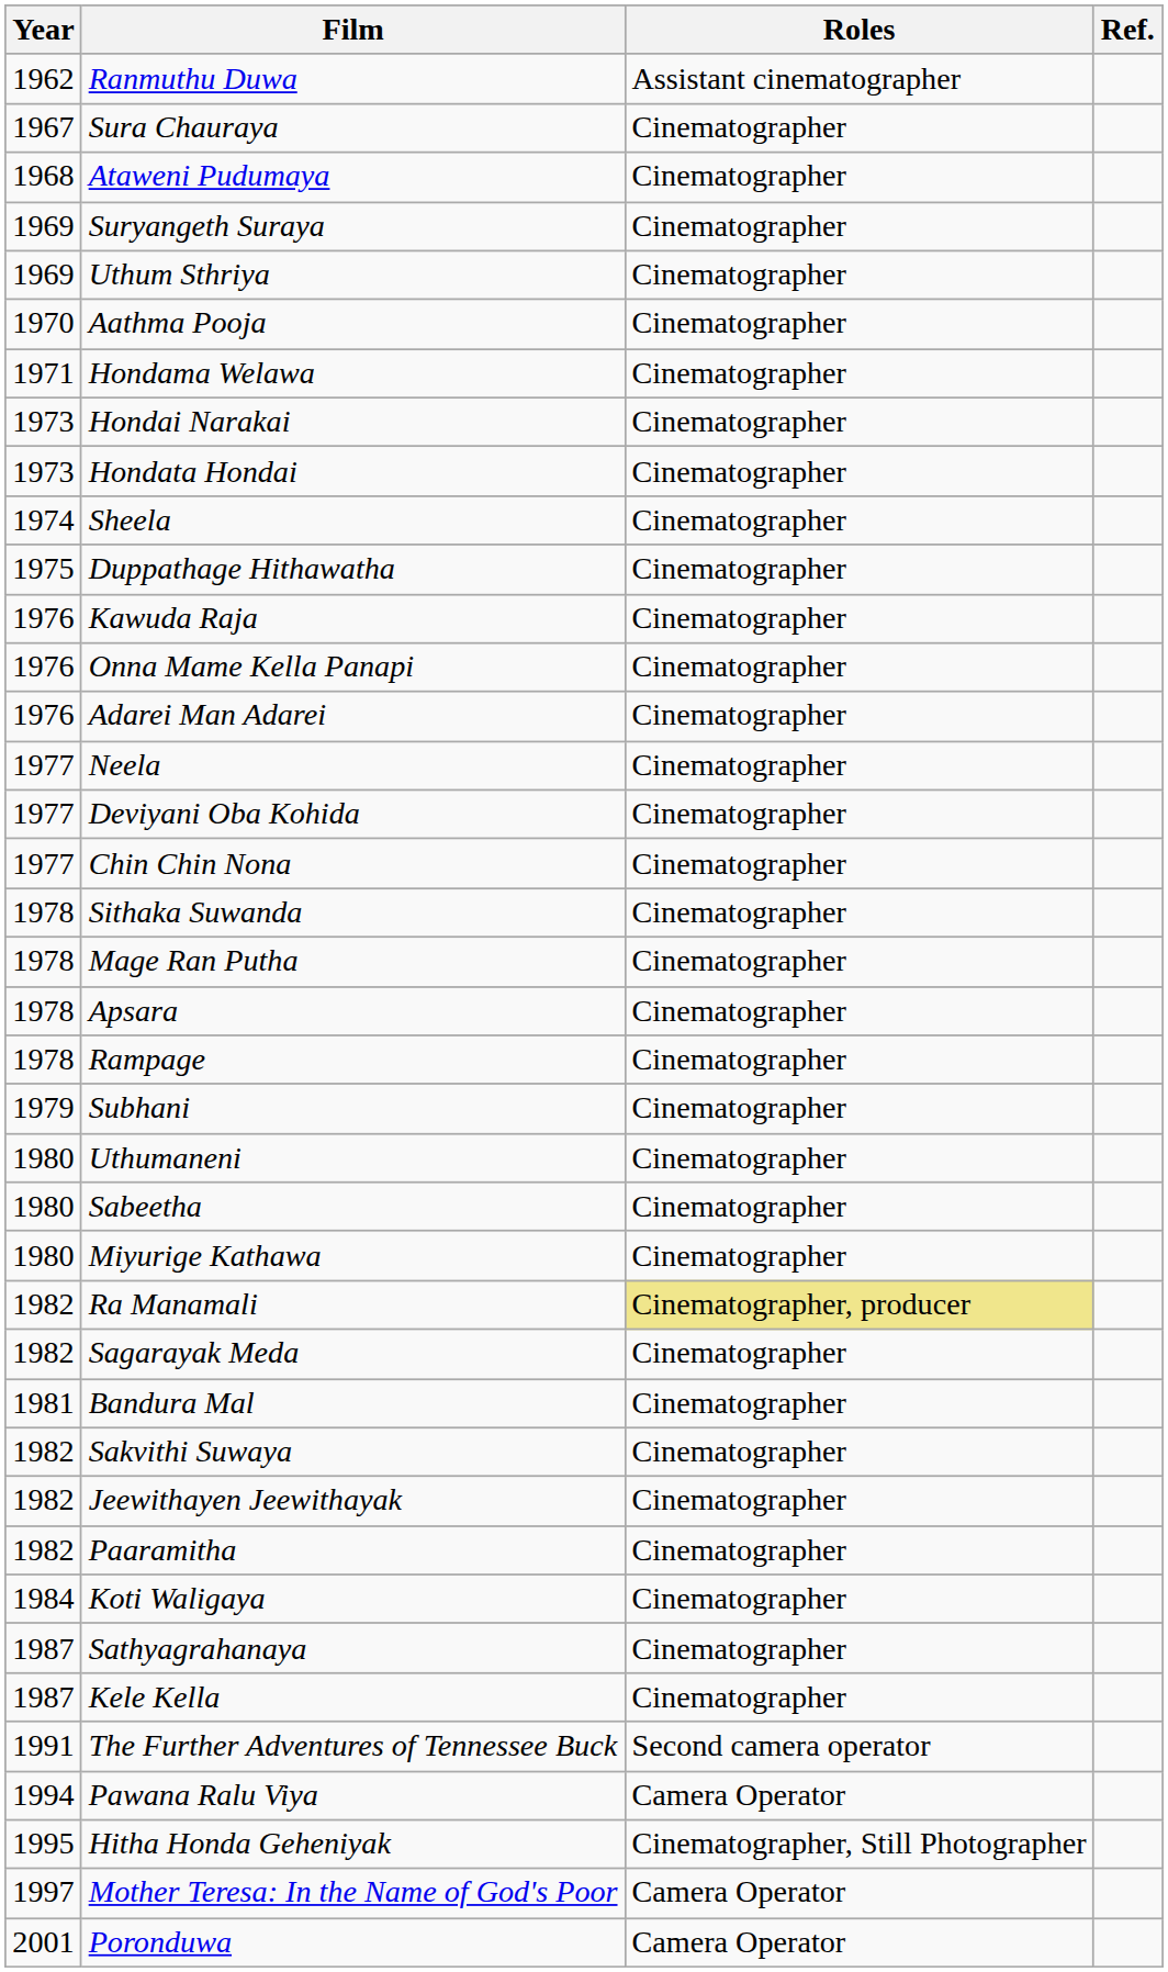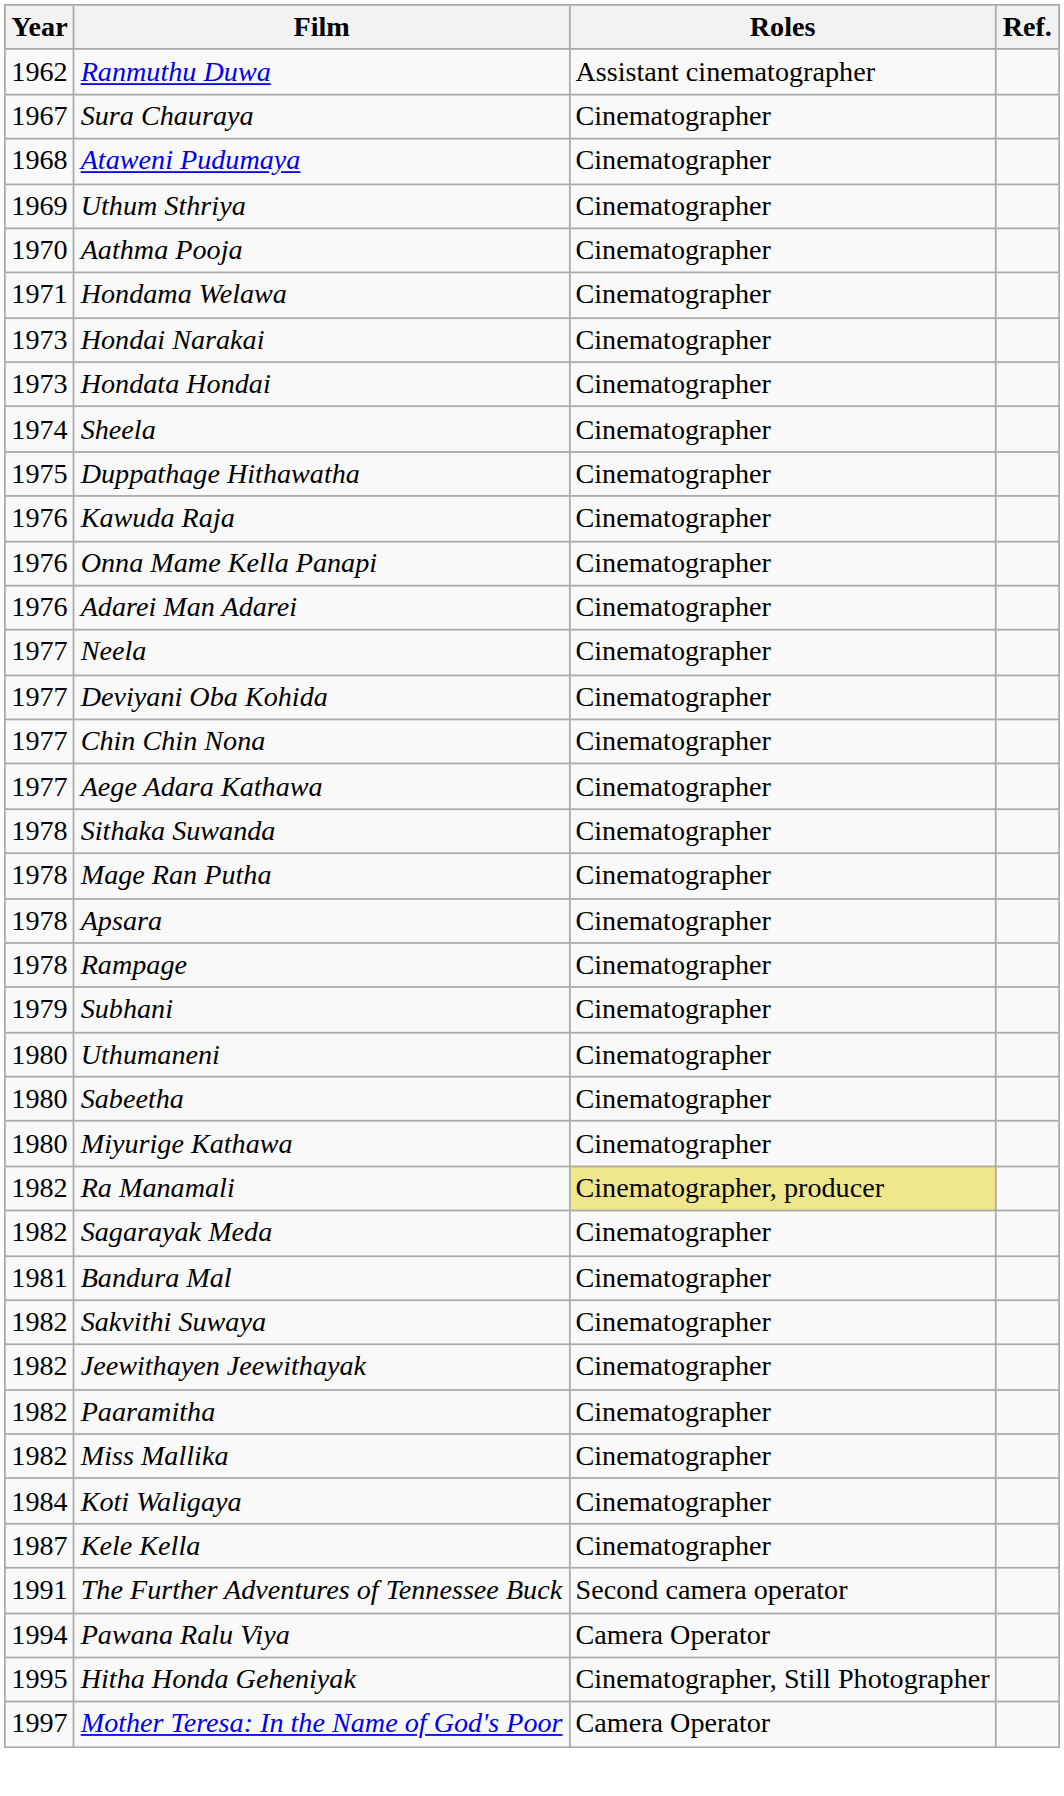- row: 1969 | Suryangeth Suraya | Cinematographer
+ row: 1977 | Aege Adara Kathawa | Cinematographer
+ row: 1982 | Miss Mallika | Cinematographer
- row: 1987 | Sathyagrahanaya | Cinematographer
- row: 2001 | Poronduwa | Camera Operator
